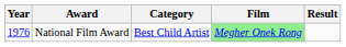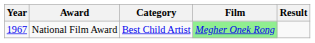National Film Award | Year: 1976 -> 1967
